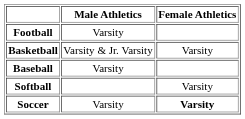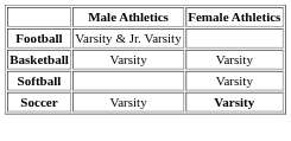Football | Male Athletics: Varsity -> Varsity & Jr. Varsity
Basketball | Male Athletics: Varsity & Jr. Varsity -> Varsity
- row: Baseball | Varsity
